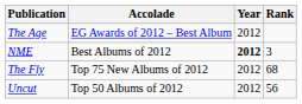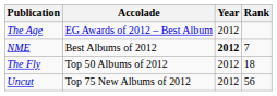NME | Rank: 3 -> 7
The Fly | Accolade: Top 75 New Albums of 2012 -> Top 50 Albums of 2012
The Fly | Rank: 68 -> 18
Uncut | Accolade: Top 50 Albums of 2012 -> Top 75 New Albums of 2012
